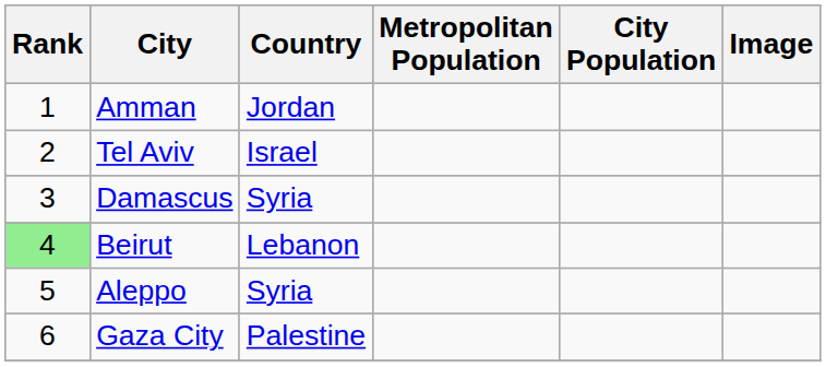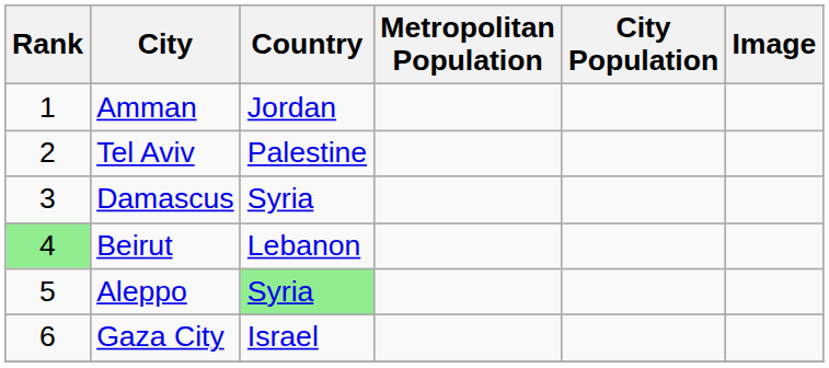Tel Aviv | Country: Israel -> Palestine
Aleppo | Country: no background -> lightgreen background
Gaza City | Country: Palestine -> Israel
